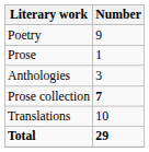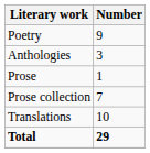rows swapped: Anthologies <-> Prose
Prose collection | Number: bold -> normal
